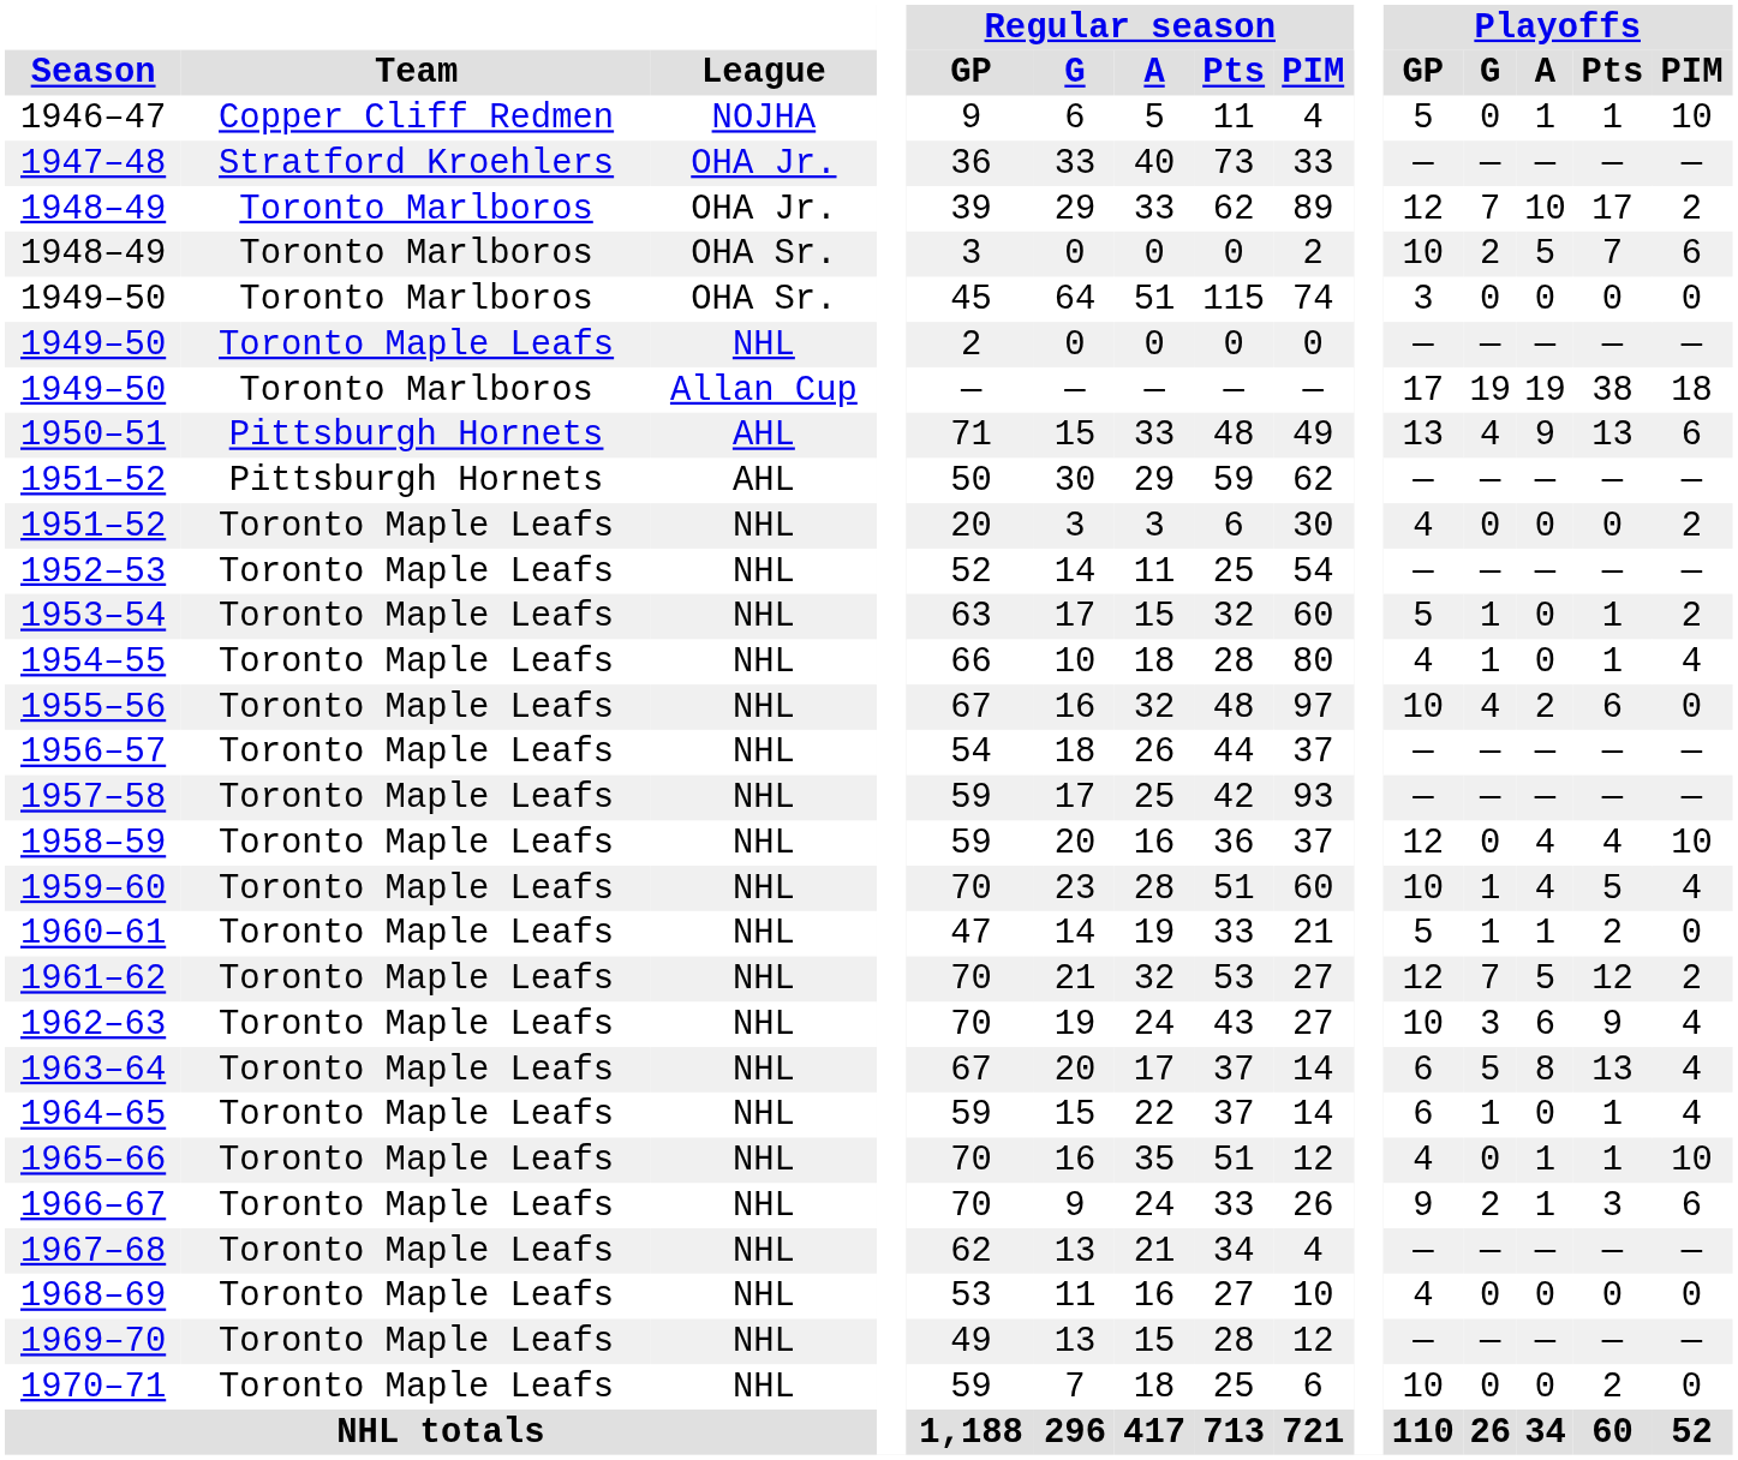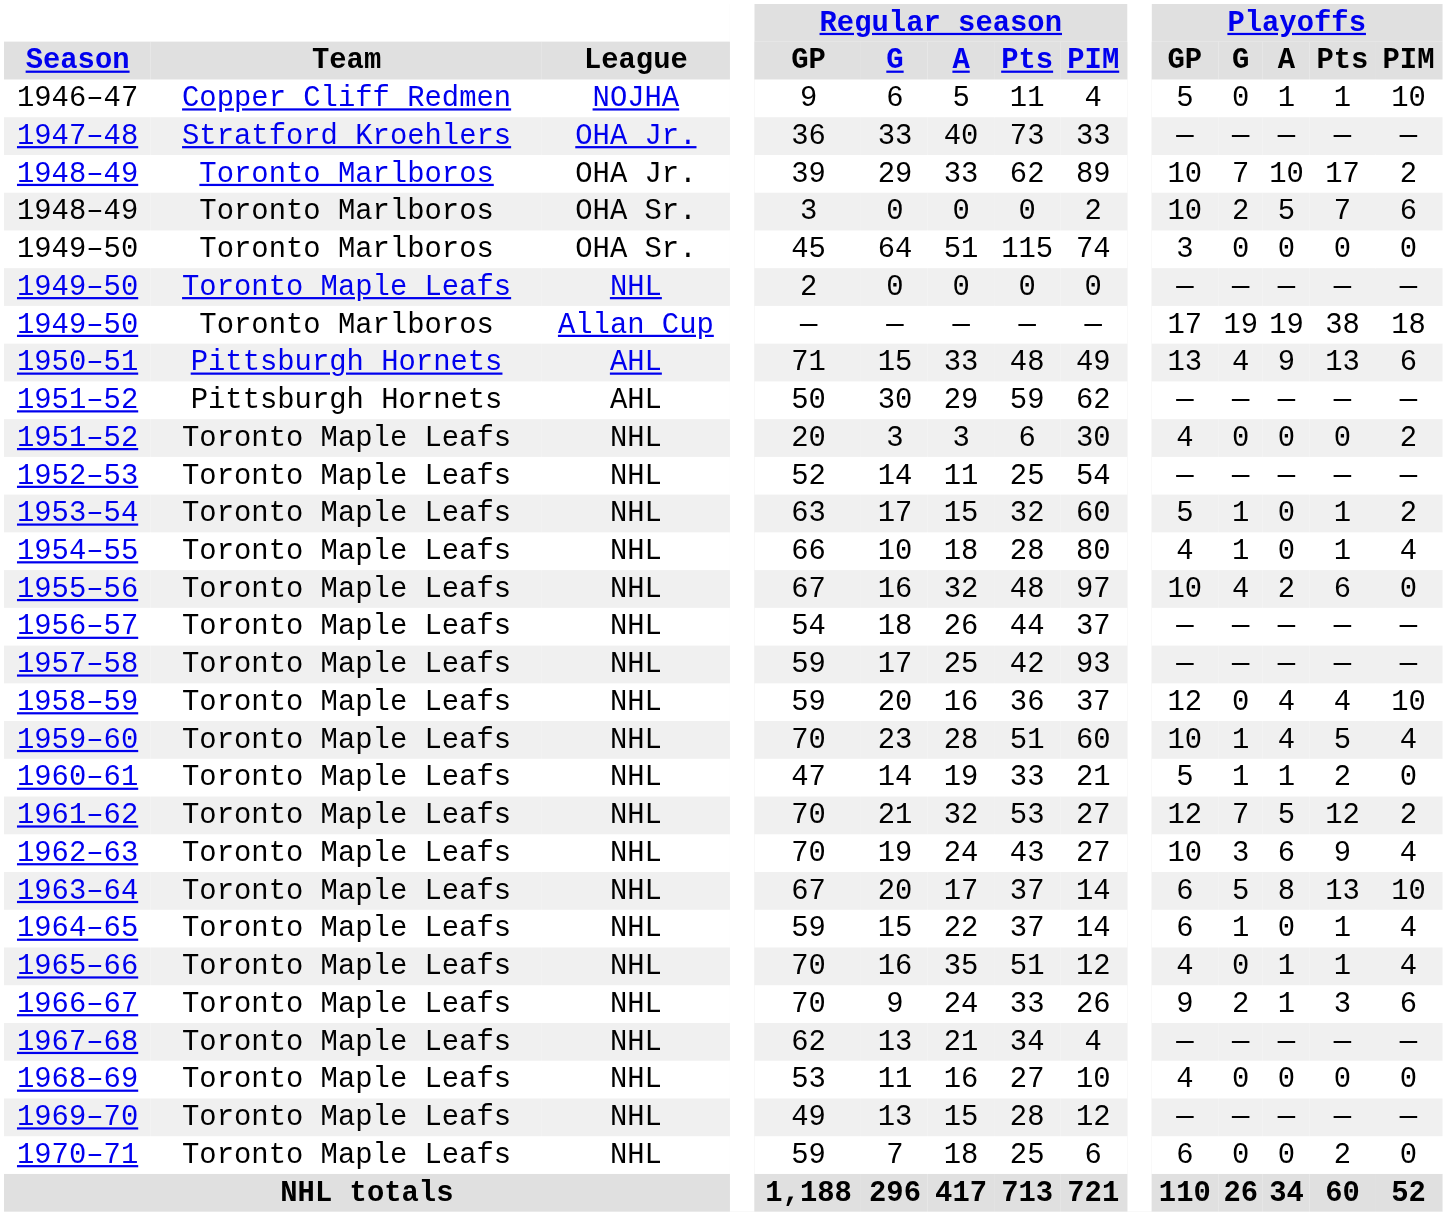1948–49 / OHA Jr. | Playoffs / GP: 12 -> 10
1963–64 | Playoffs / PIM: 4 -> 10
1965–66 | Playoffs / PIM: 10 -> 4
1970–71 | Playoffs / GP: 10 -> 6
